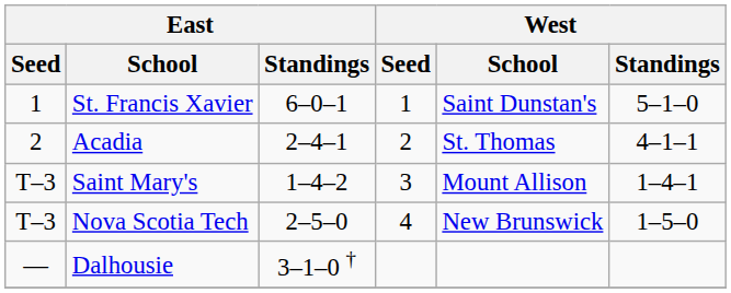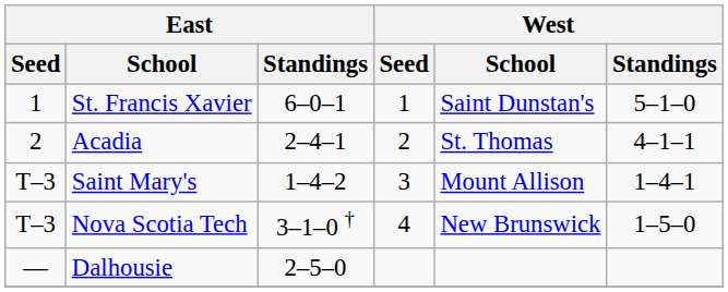Nova Scotia Tech | East / Standings: 2–5–0 -> 3–1–0 †
Dalhousie | East / Standings: 3–1–0 † -> 2–5–0
